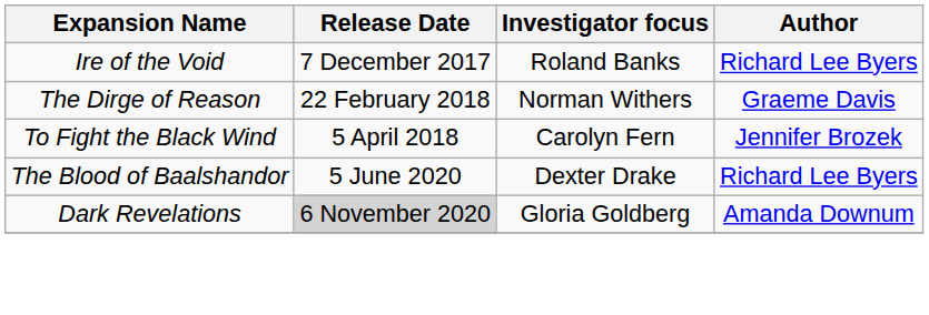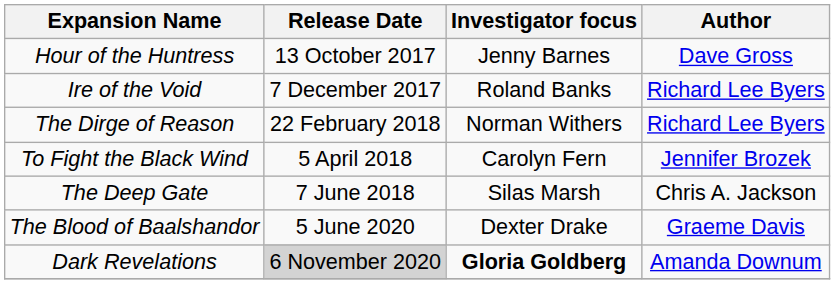+ row: Hour of the Huntress | 13 October 2017 | Jenny Barnes | Dave Gross
The Dirge of Reason | Author: Graeme Davis -> Richard Lee Byers
+ row: The Deep Gate | 7 June 2018 | Silas Marsh | Chris A. Jackson
The Blood of Baalshandor | Author: Richard Lee Byers -> Graeme Davis
Dark Revelations | Investigator focus: normal -> bold
